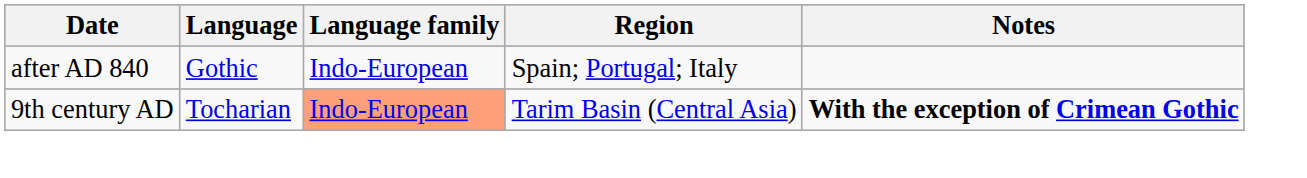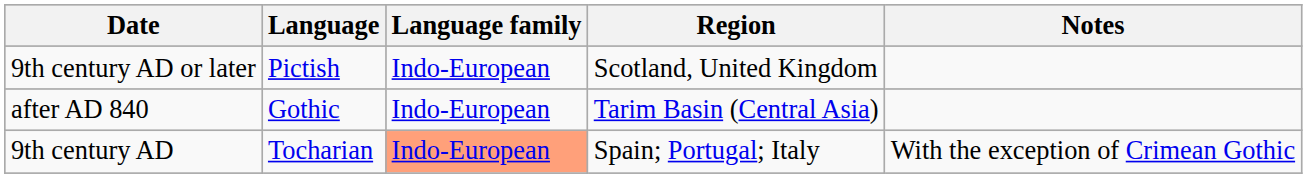+ row: 9th century AD or later | Pictish | Indo-European | Scotland, United Kingdom
after AD 840 | Region: Spain; Portugal; Italy -> Tarim Basin (Central Asia)
9th century AD | Region: Tarim Basin (Central Asia) -> Spain; Portugal; Italy
9th century AD | Notes: bold -> normal
